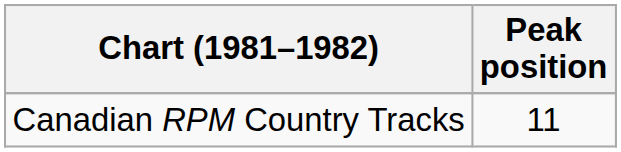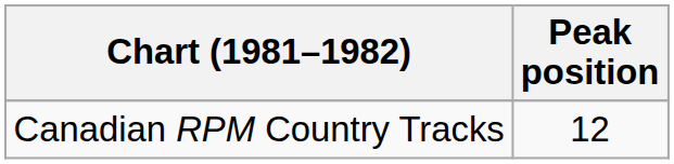Canadian RPM Country Tracks | Peak position: 11 -> 12
